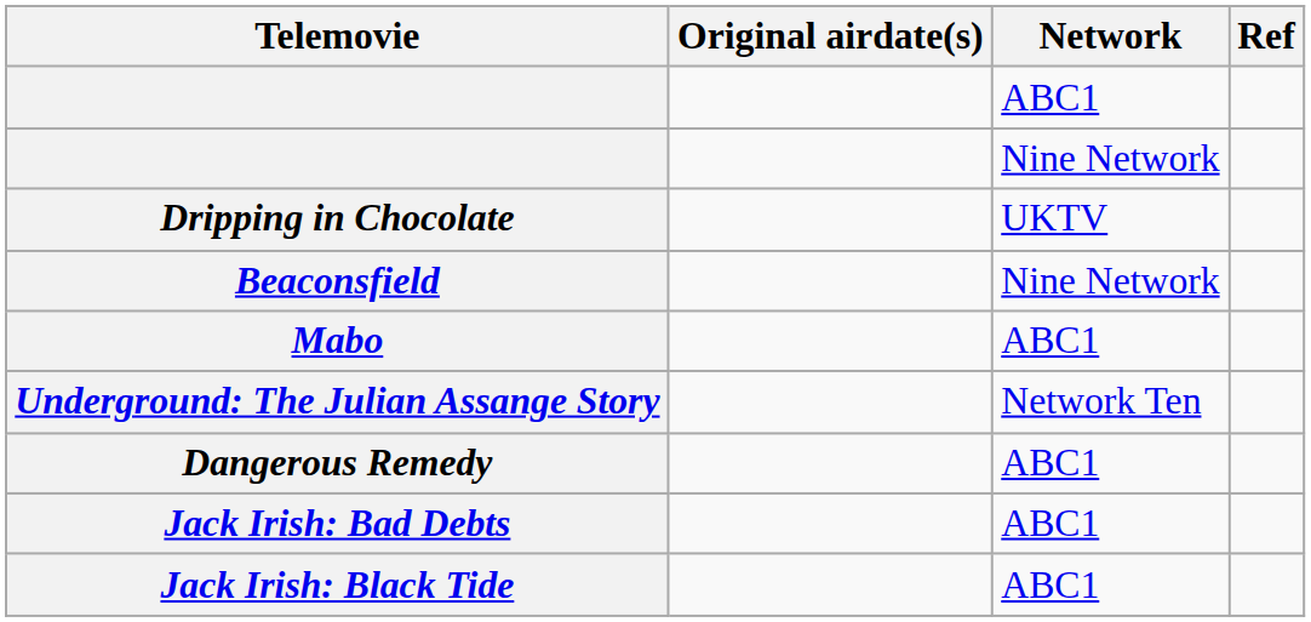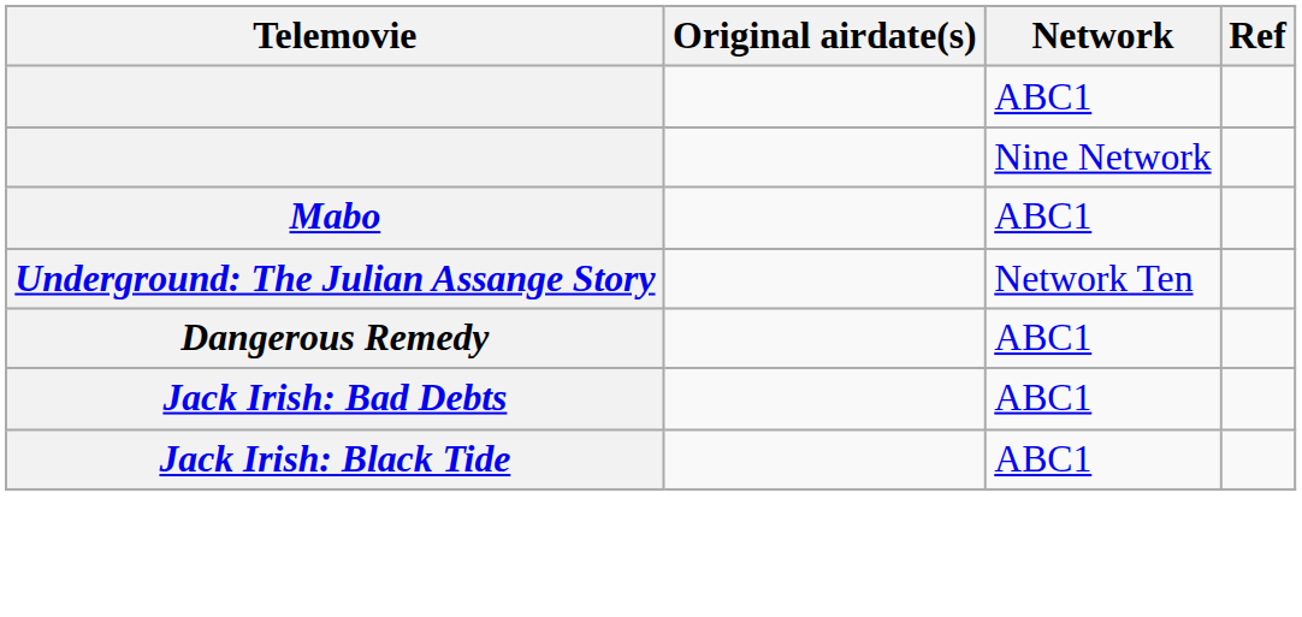- row: Dripping in Chocolate | UKTV
- row: Beaconsfield | Nine Network
